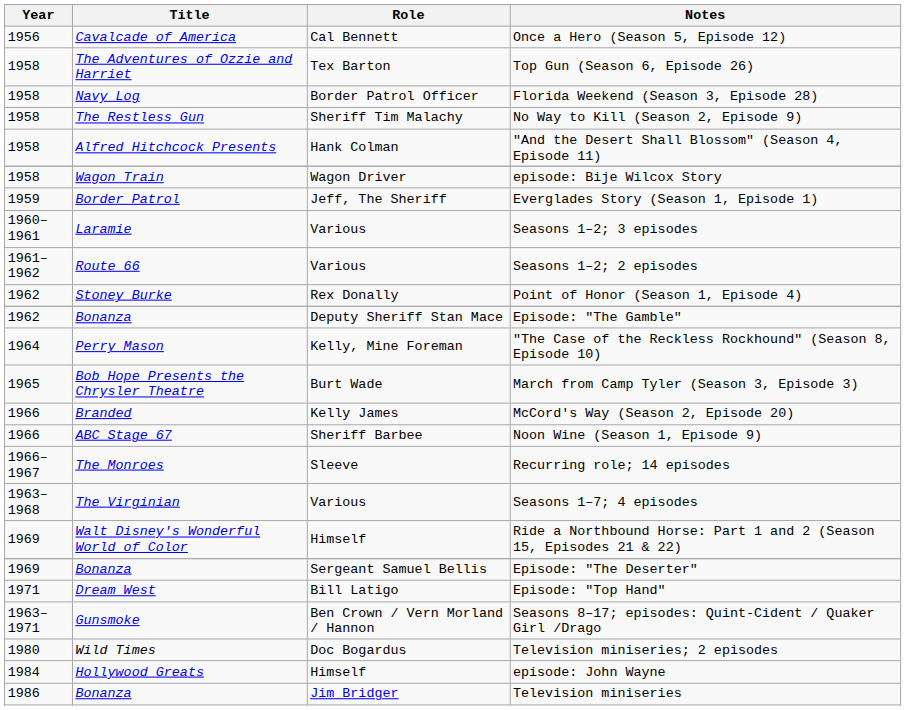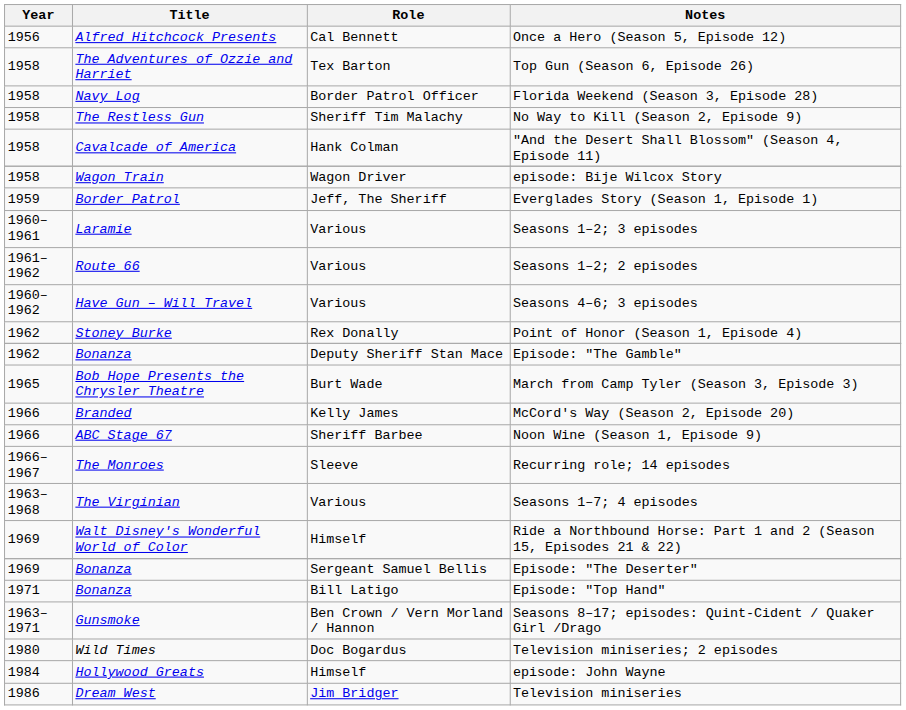Once a Hero (Season 5, Episode 12) | Title: Cavalcade of America -> Alfred Hitchcock Presents
"And the Desert Shall Blossom" (Season 4, Episode 11) | Title: Alfred Hitchcock Presents -> Cavalcade of America
+ row: 1960–1962 | Have Gun – Will Travel | Various | Seasons 4–6; 3 episodes
- row: 1964 | Perry Mason | Kelly, Mine Foreman | "The Case of the Reckless Rockhound" (Season 8, Episode 10)
Episode: "Top Hand" | Title: Dream West -> Bonanza
Television miniseries | Title: Bonanza -> Dream West
